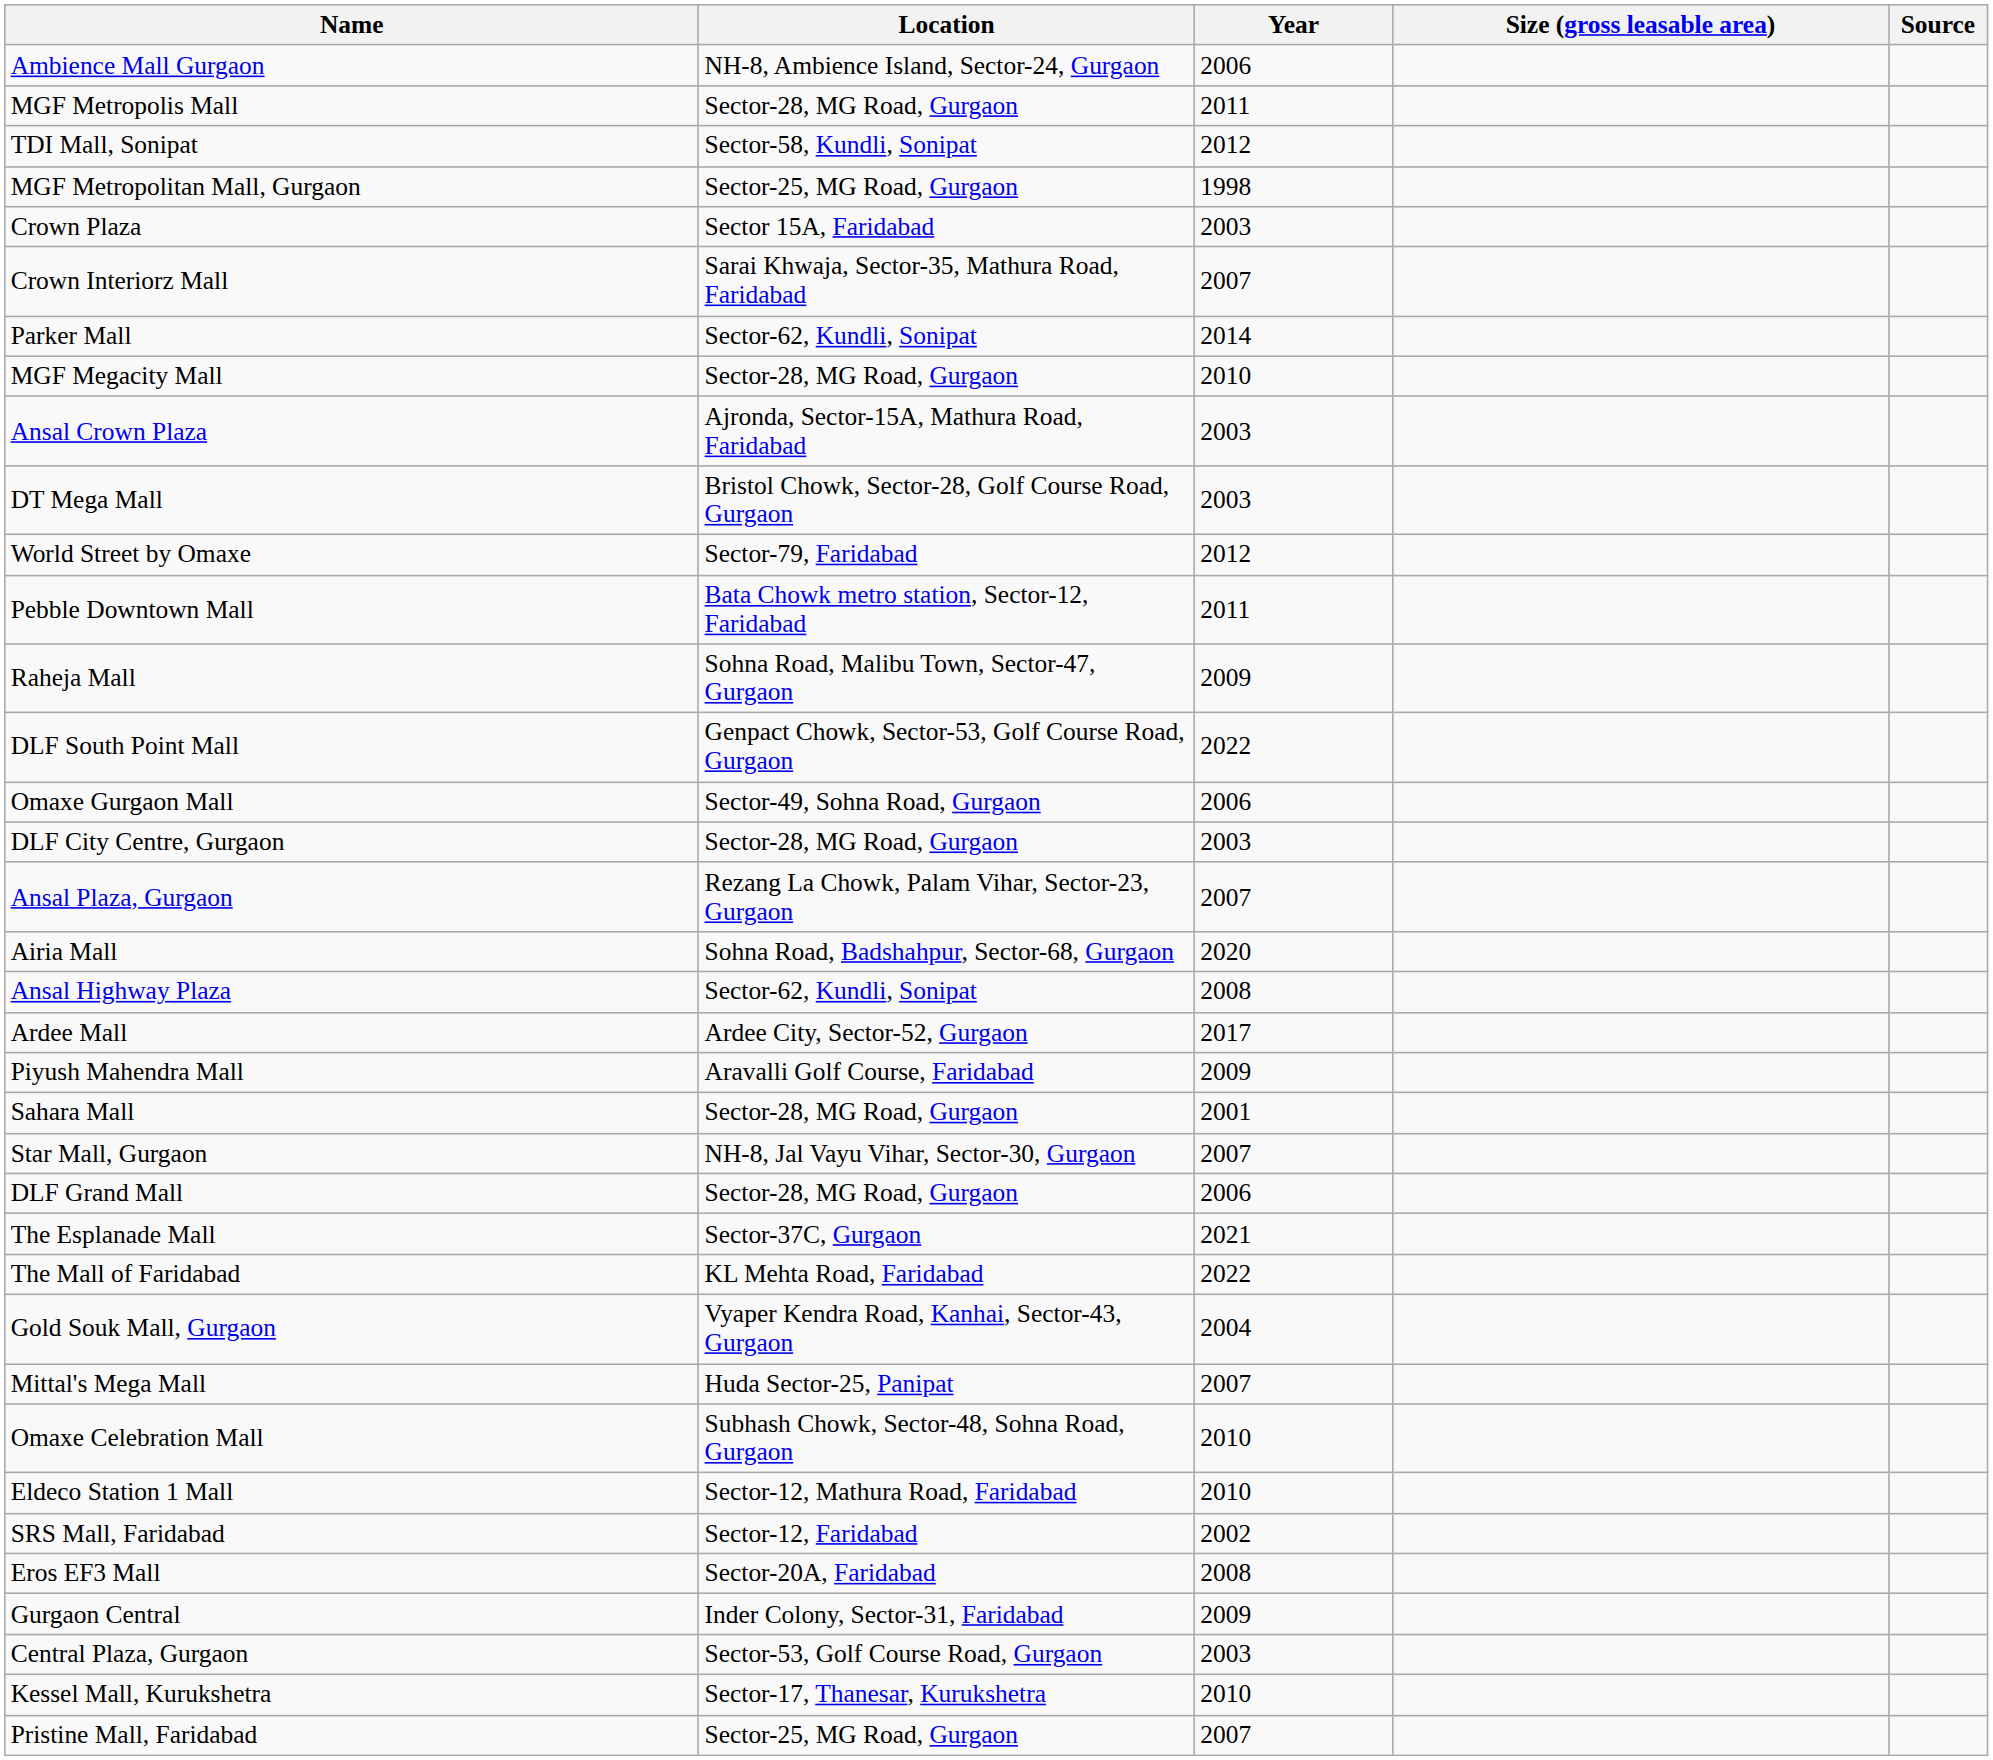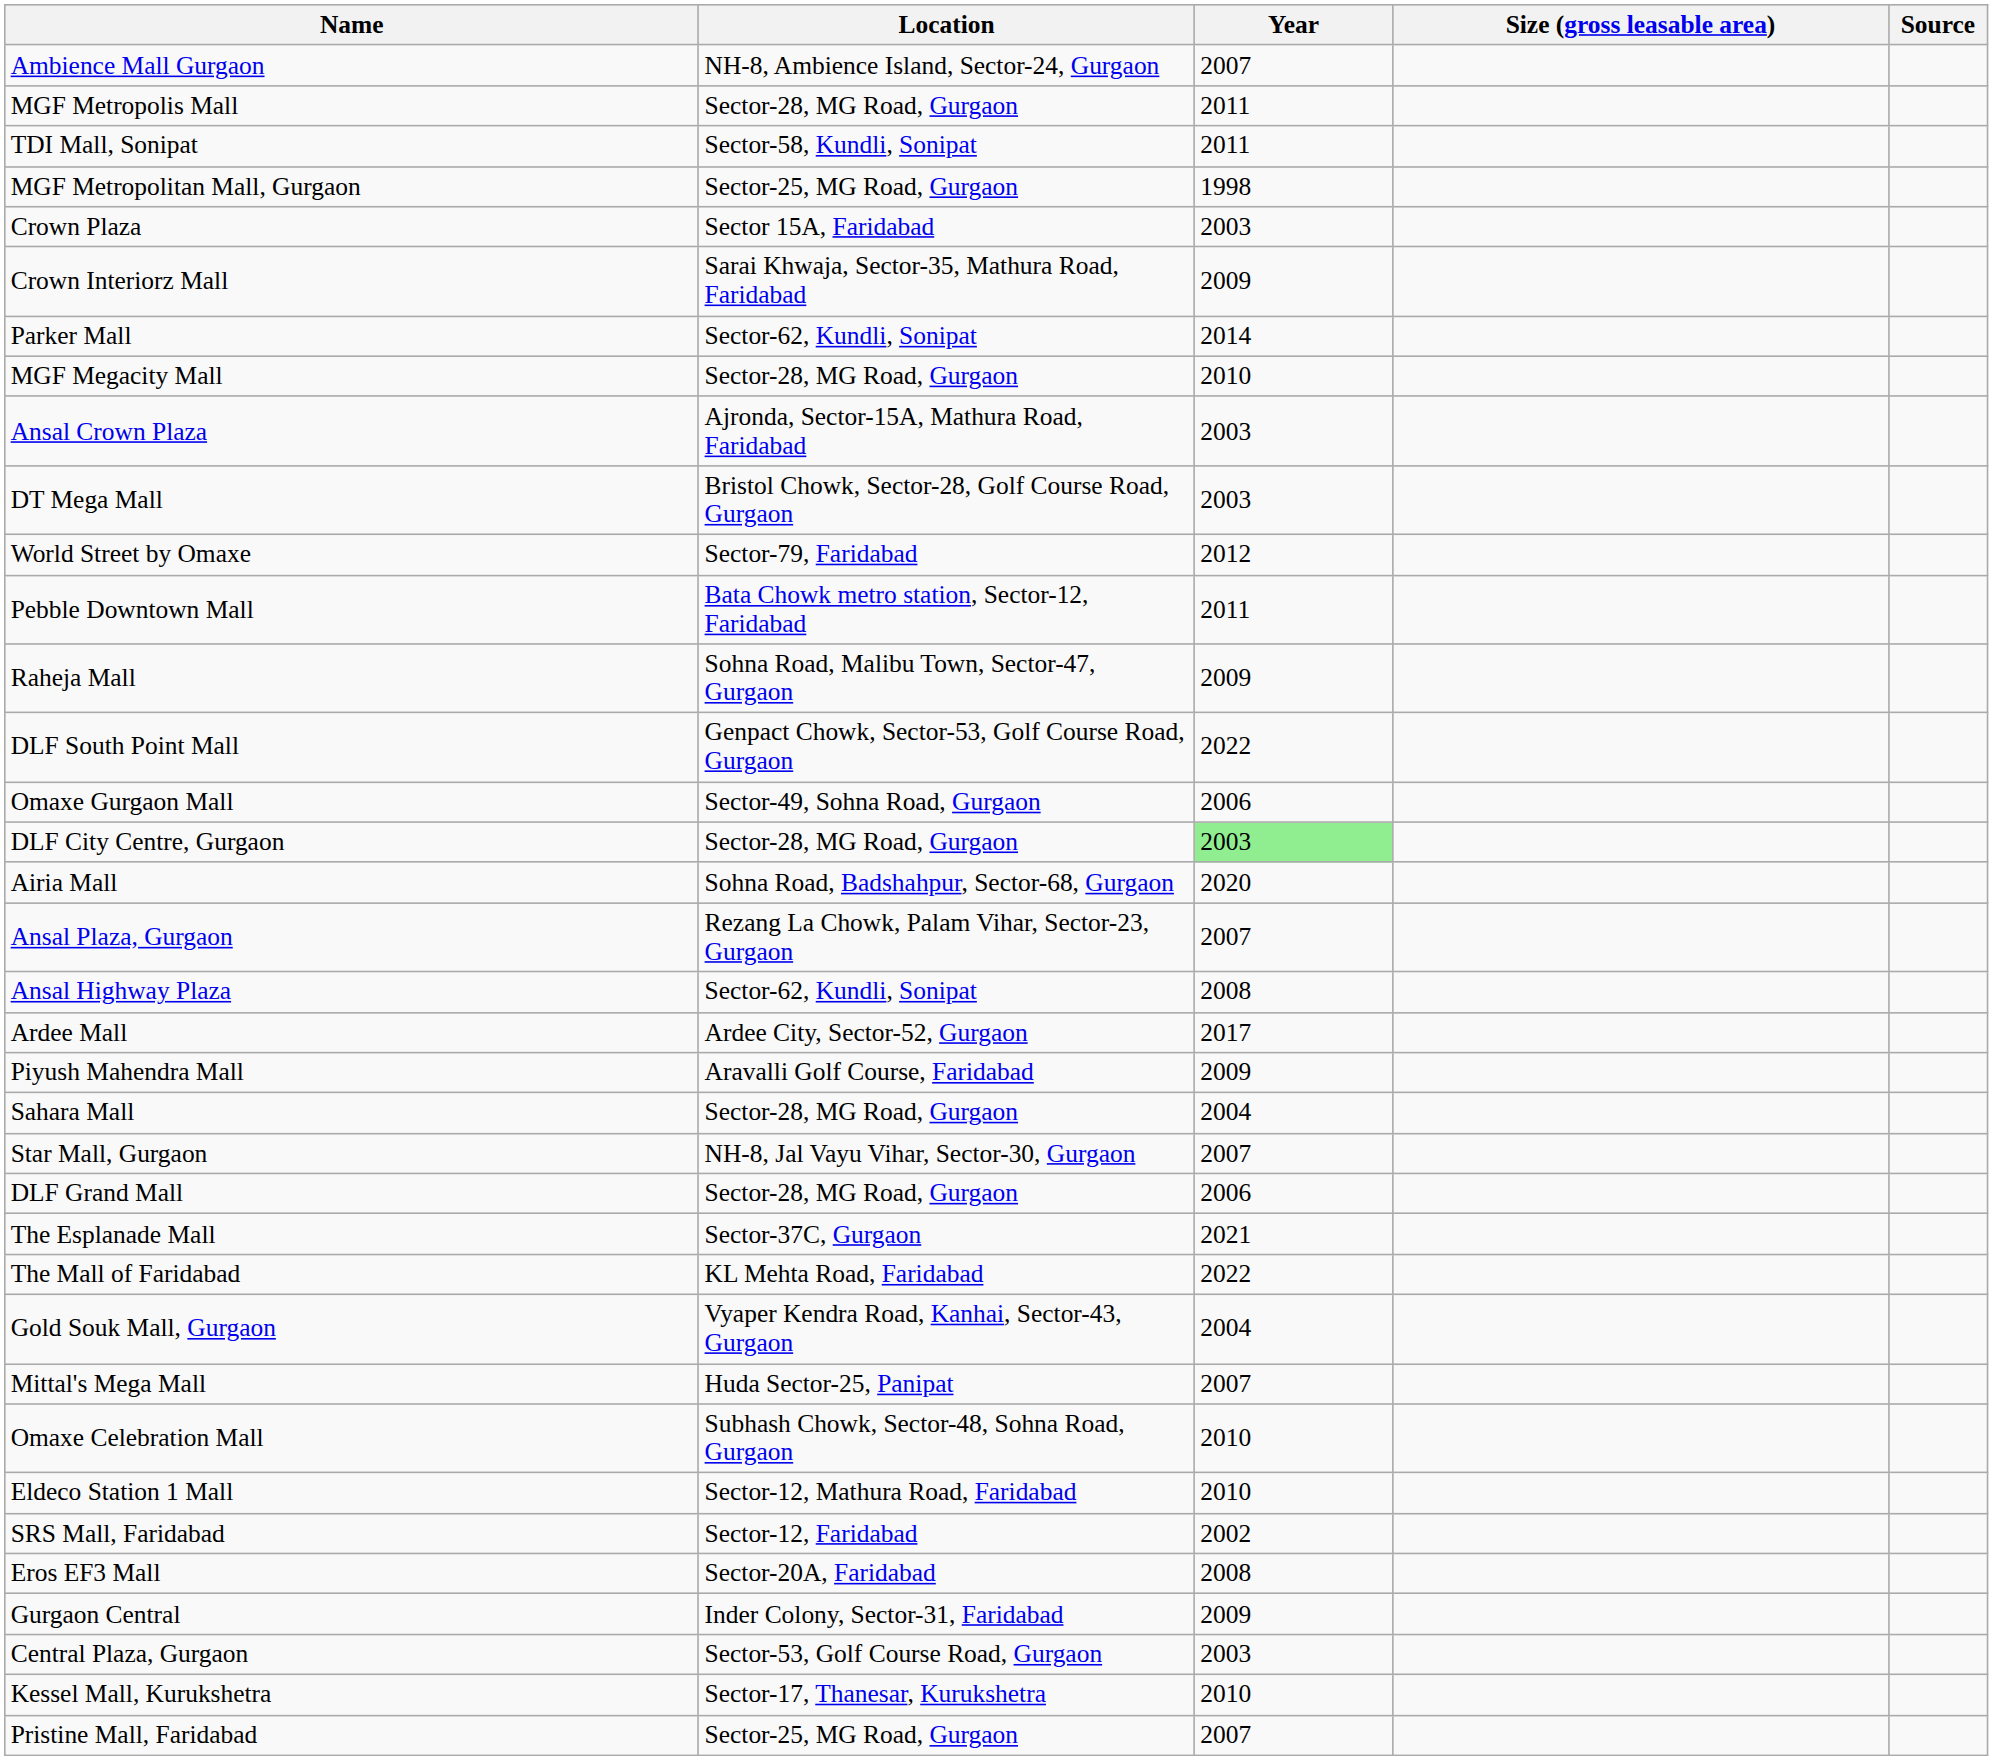Ambience Mall Gurgaon | Year: 2006 -> 2007
TDI Mall, Sonipat | Year: 2012 -> 2011
Crown Interiorz Mall | Year: 2007 -> 2009
DLF City Centre, Gurgaon | Year: no background -> lightgreen background
rows swapped: Ansal Plaza, Gurgaon <-> Airia Mall
Sahara Mall | Year: 2001 -> 2004
